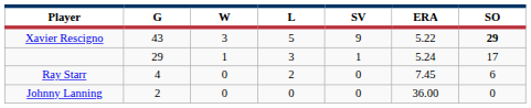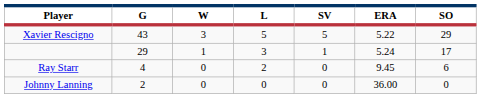Xavier Rescigno | SV: 9 -> 5
Xavier Rescigno | SO: bold -> normal
Ray Starr | ERA: 7.45 -> 9.45
